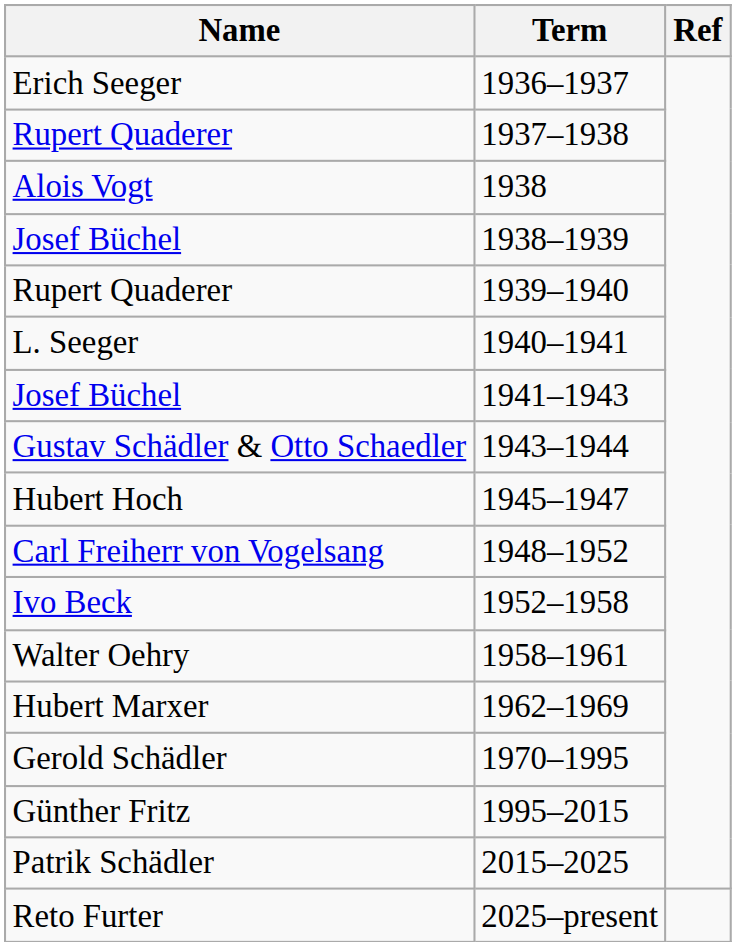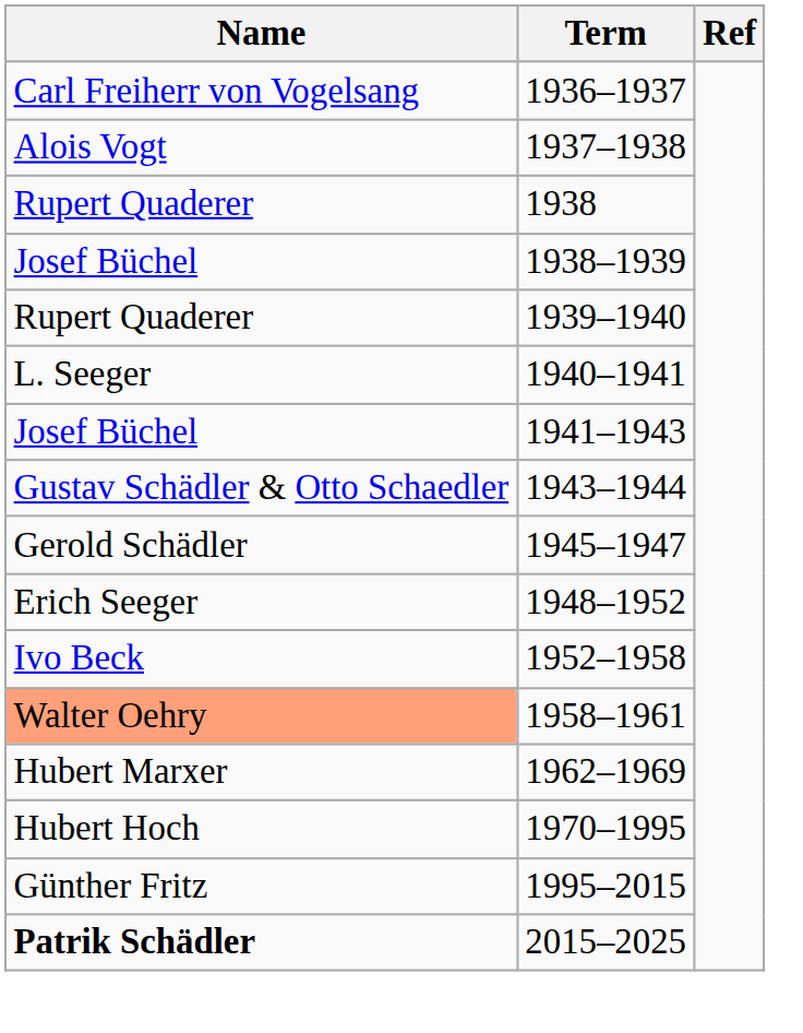1936–1937 | Name: Erich Seeger -> Carl Freiherr von Vogelsang
1937–1938 | Name: Rupert Quaderer -> Alois Vogt
1938 | Name: Alois Vogt -> Rupert Quaderer
1945–1947 | Name: Hubert Hoch -> Gerold Schädler
1948–1952 | Name: Carl Freiherr von Vogelsang -> Erich Seeger
1958–1961 | Name: no background -> lightsalmon background
1970–1995 | Name: Gerold Schädler -> Hubert Hoch
2015–2025 | Name: normal -> bold
- row: Reto Furter | 2025–present
